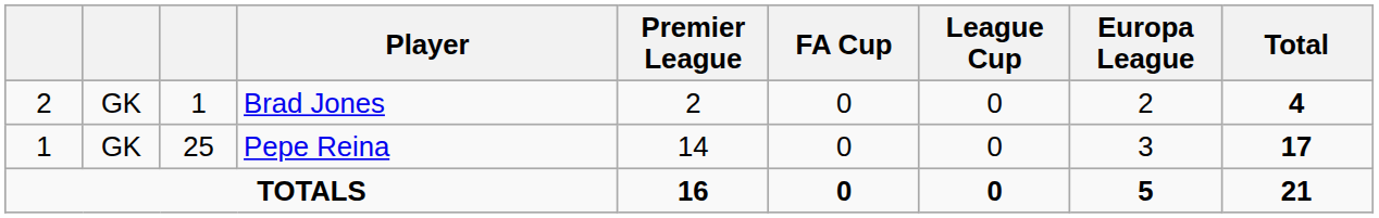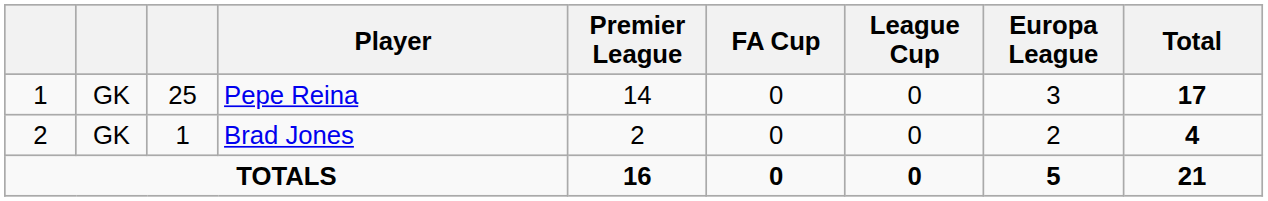rows swapped: Pepe Reina <-> Brad Jones
